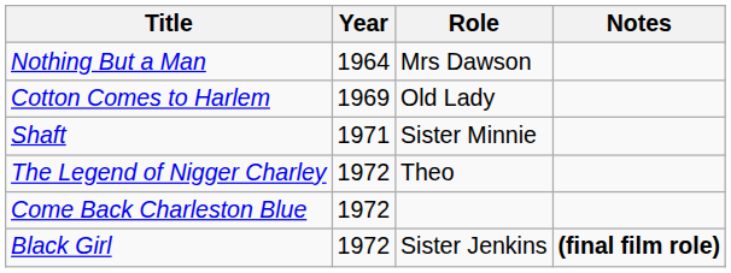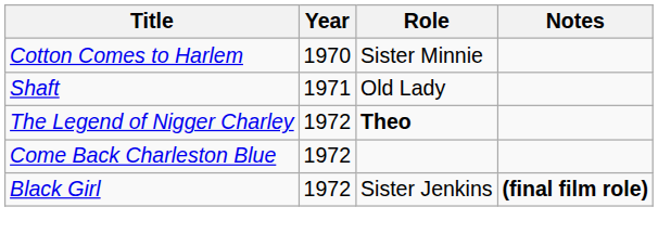- row: Nothing But a Man | 1964 | Mrs Dawson
Cotton Comes to Harlem | Year: 1969 -> 1970
Cotton Comes to Harlem | Role: Old Lady -> Sister Minnie
Shaft | Role: Sister Minnie -> Old Lady
The Legend of Nigger Charley | Role: normal -> bold
